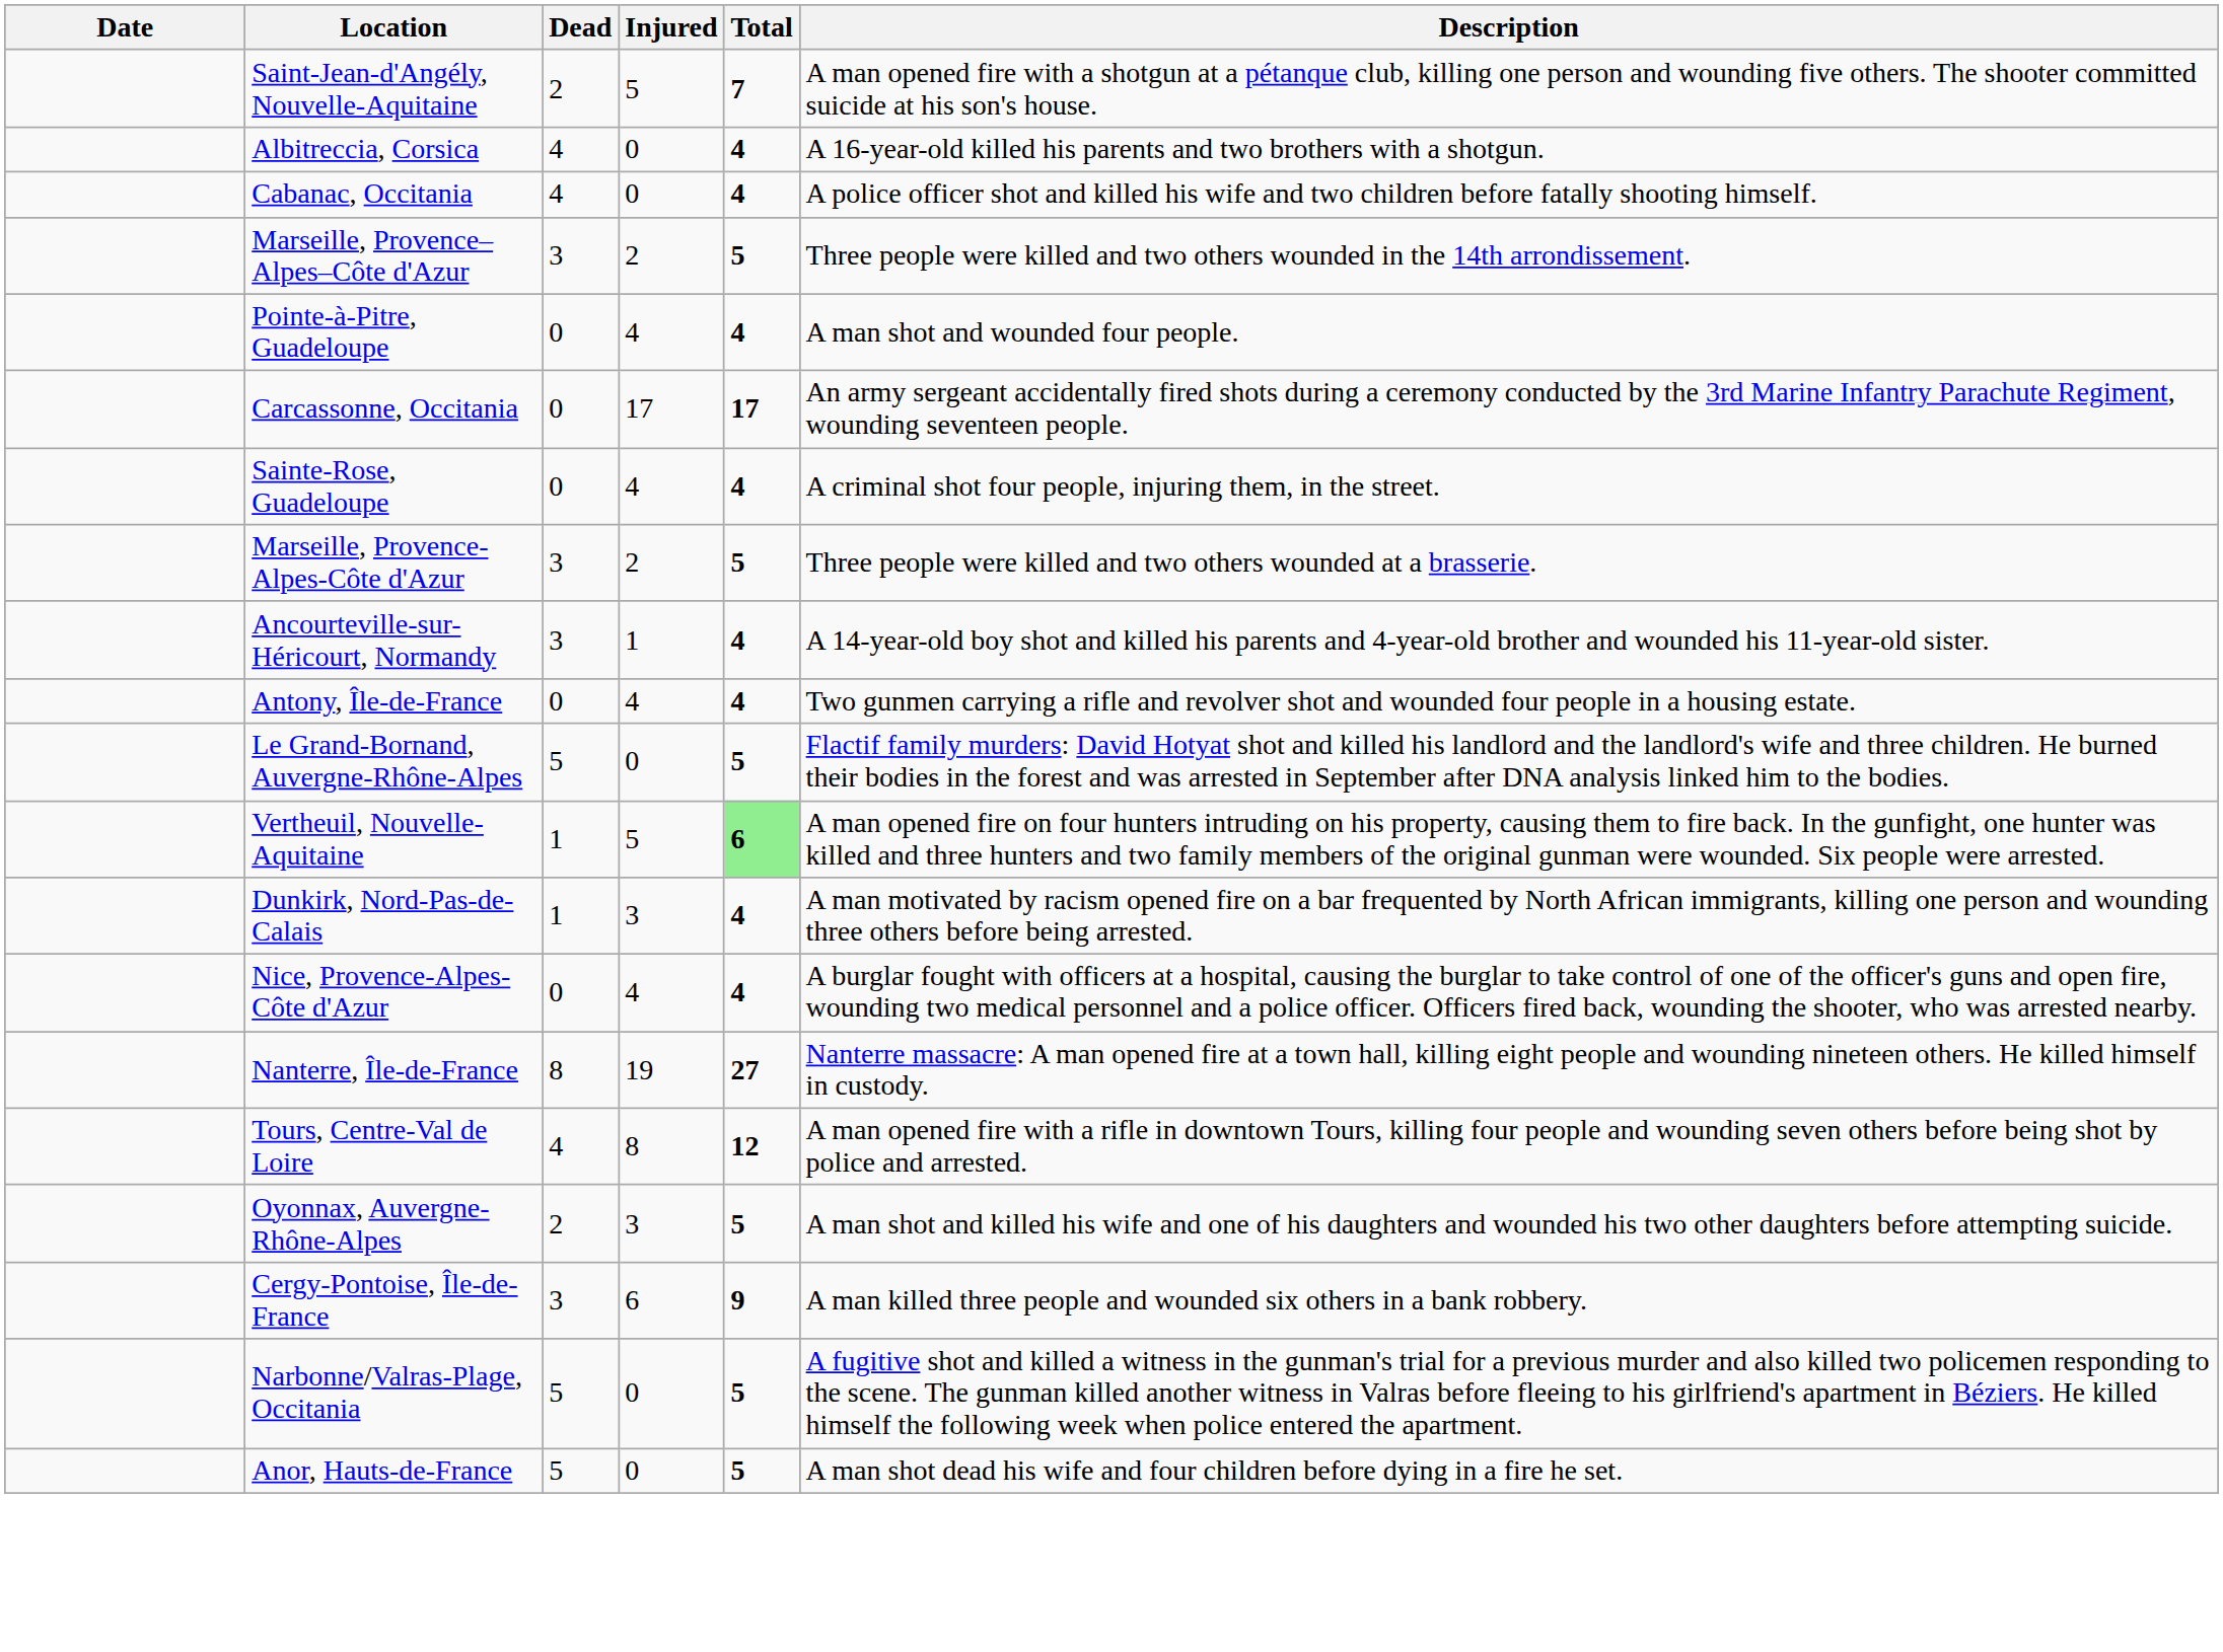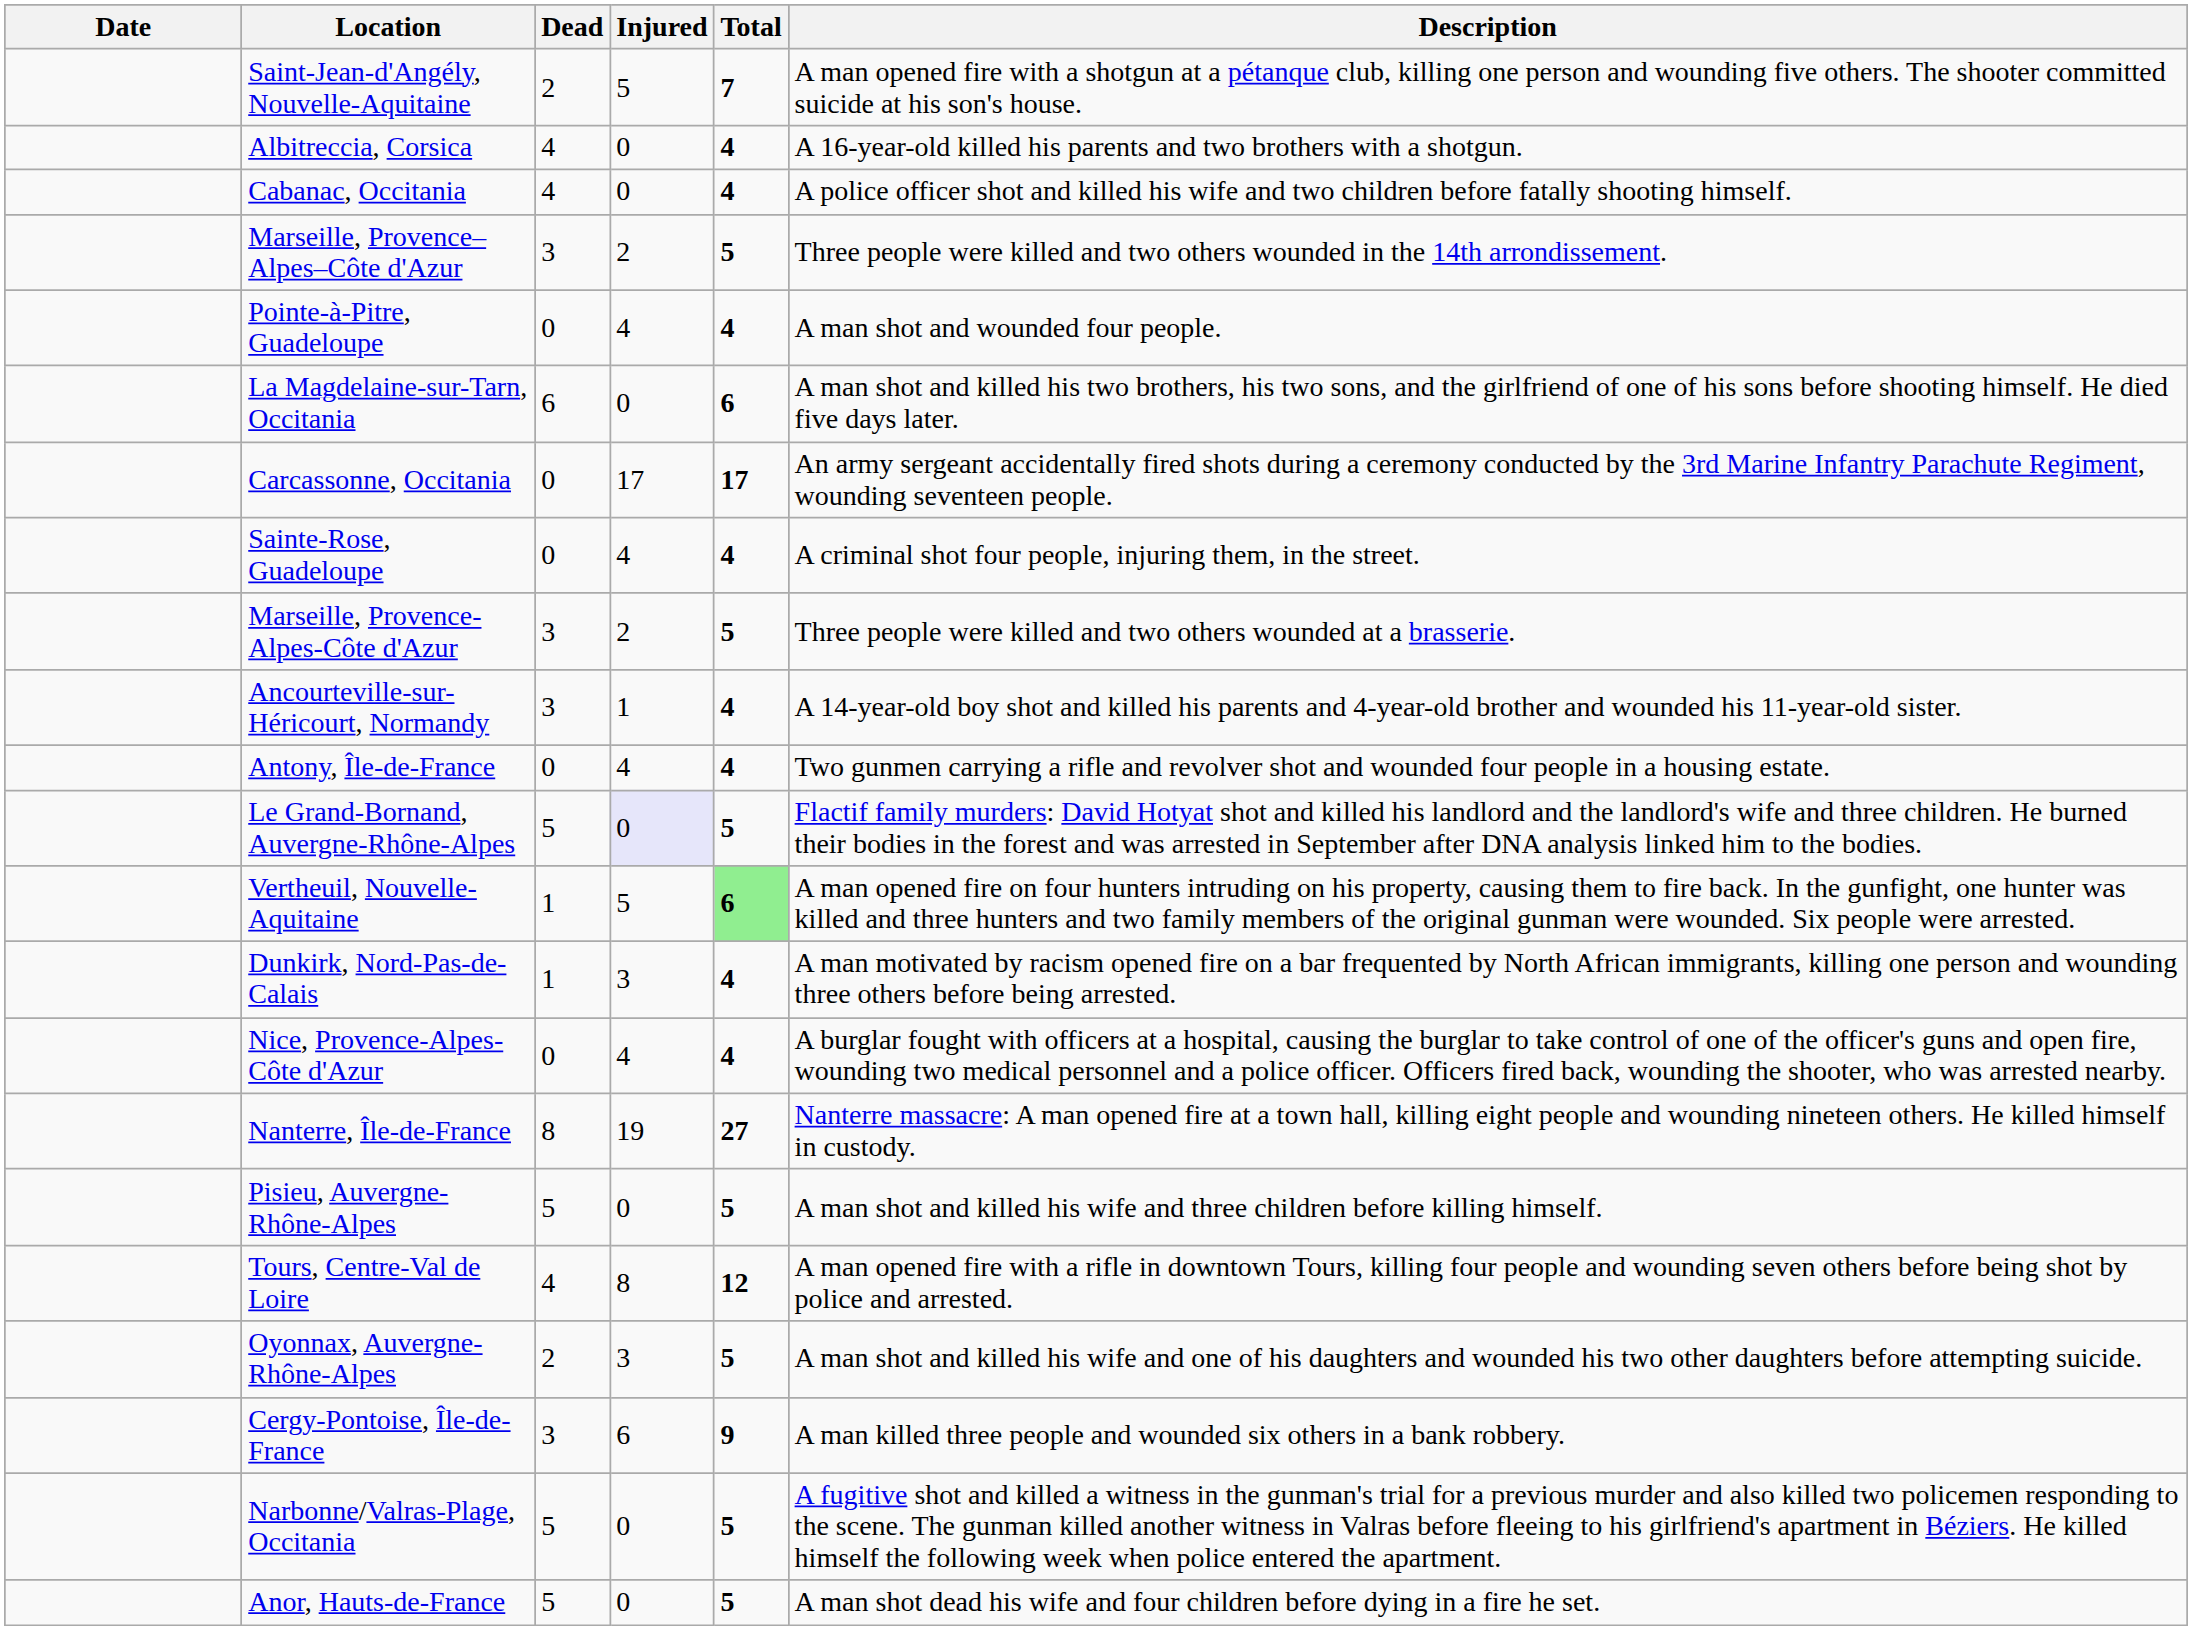+ row: La Magdelaine-sur-Tarn, Occitania | 6 | 0 | 6 | A man shot and killed his two brothers, his two sons, and the girlfriend of one of his sons before shooting himself. He died five days later.
Le Grand-Bornand, Auvergne-Rhône-Alpes | Injured: no background -> lavender background
+ row: Pisieu, Auvergne-Rhône-Alpes | 5 | 0 | 5 | A man shot and killed his wife and three children before killing himself.
